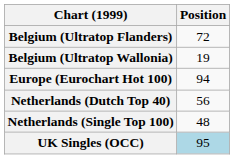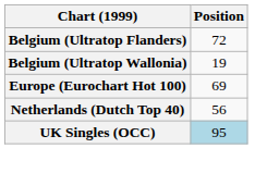Europe (Eurochart Hot 100) | Position: 94 -> 69
- row: Netherlands (Single Top 100) | 48
